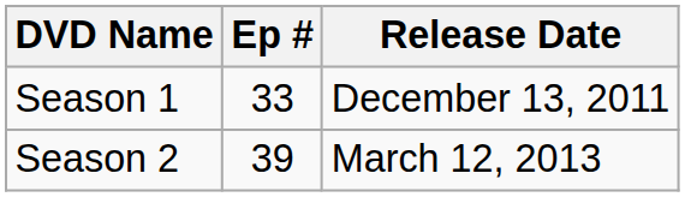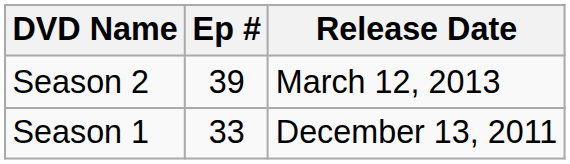rows swapped: Season 1 <-> Season 2
